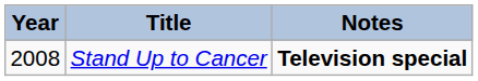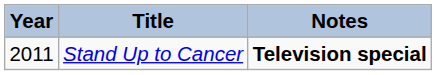Stand Up to Cancer | Year: 2008 -> 2011
